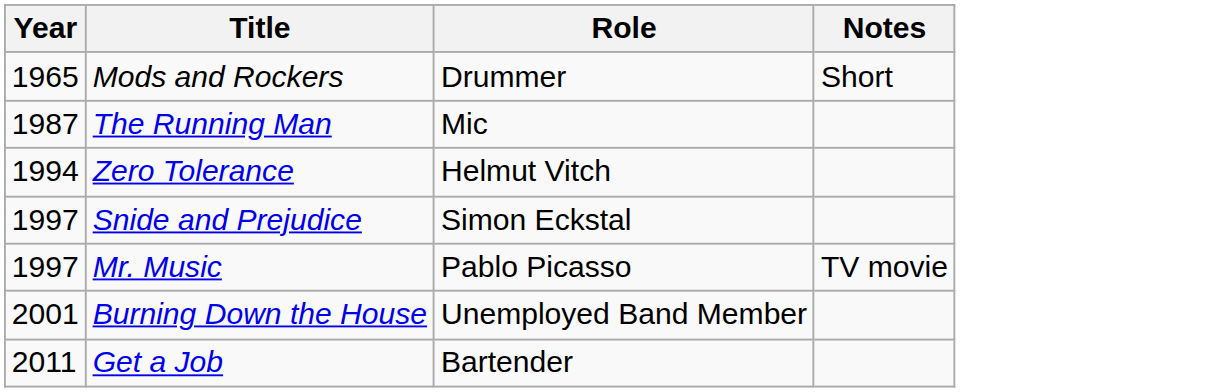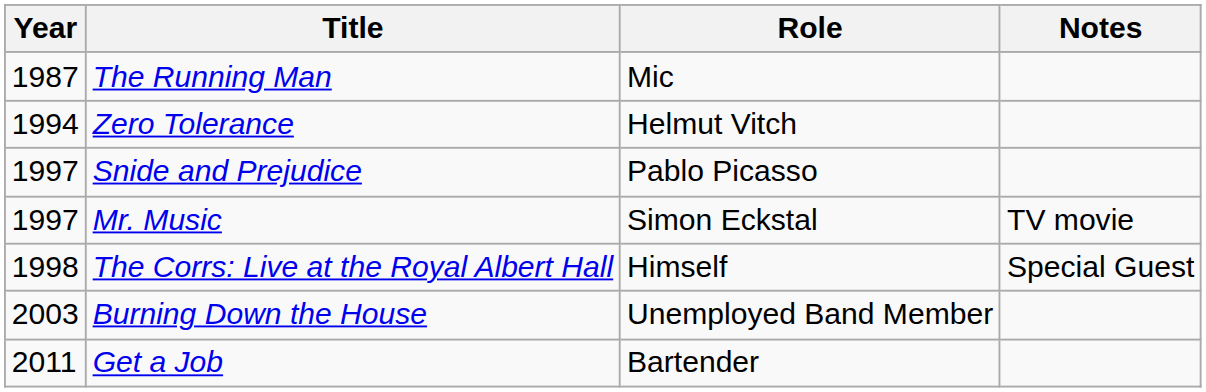- row: 1965 | Mods and Rockers | Drummer | Short
Snide and Prejudice | Role: Simon Eckstal -> Pablo Picasso
Mr. Music | Role: Pablo Picasso -> Simon Eckstal
+ row: 1998 | The Corrs: Live at the Royal Albert Hall | Himself | Special Guest
Burning Down the House | Year: 2001 -> 2003
